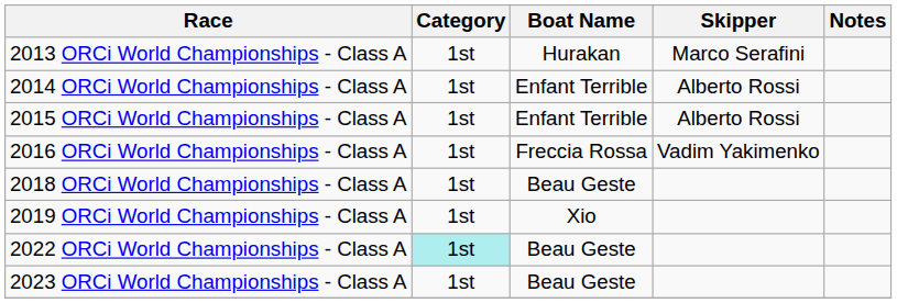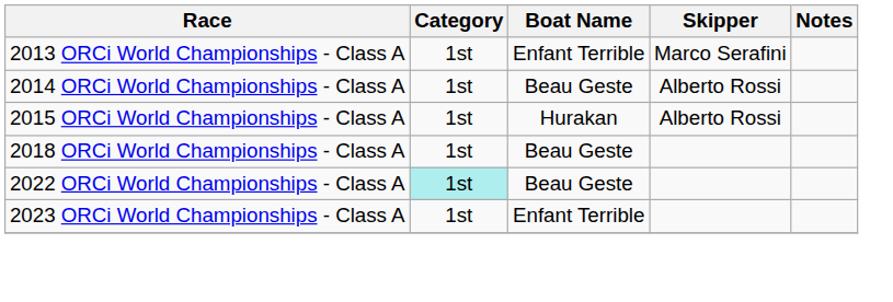2013 ORCi World Championships - Class A | Boat Name: Hurakan -> Enfant Terrible
2014 ORCi World Championships - Class A | Boat Name: Enfant Terrible -> Beau Geste
2015 ORCi World Championships - Class A | Boat Name: Enfant Terrible -> Hurakan
- row: 2016 ORCi World Championships - Class A | 1st | Freccia Rossa | Vadim Yakimenko
- row: 2019 ORCi World Championships - Class A | 1st | Xio
2023 ORCi World Championships - Class A | Boat Name: Beau Geste -> Enfant Terrible
